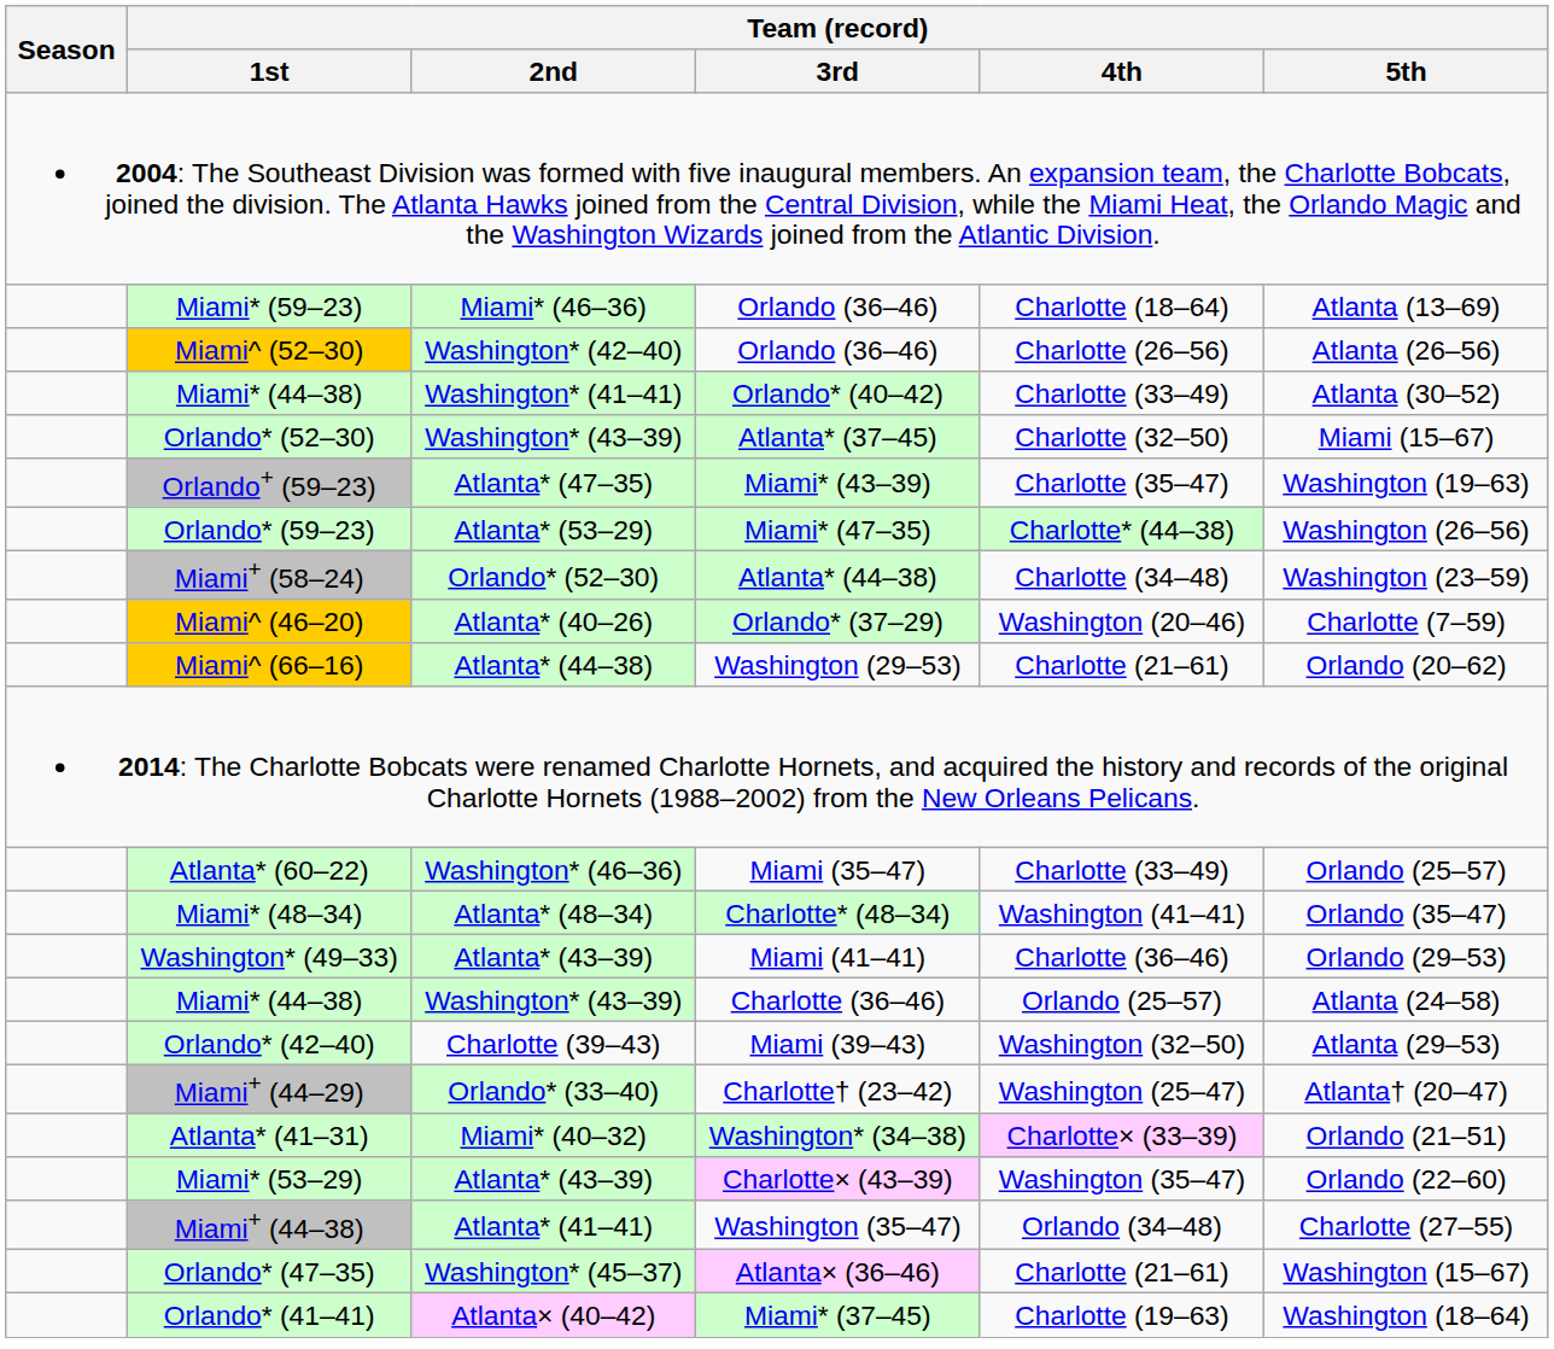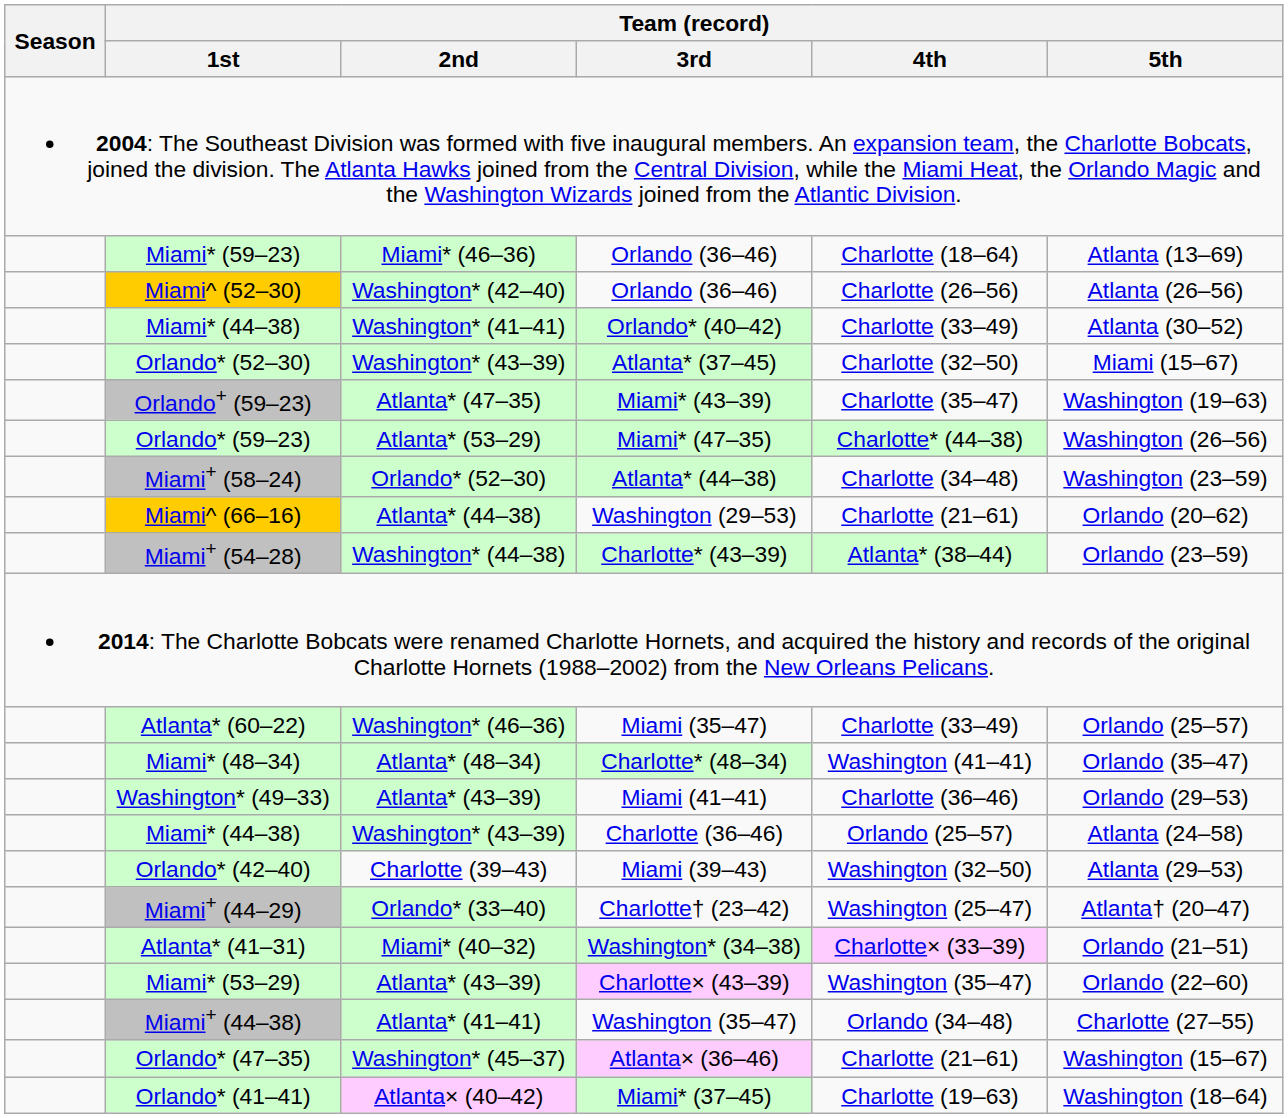- row: Miami^ (46–20) | Atlanta* (40–26) | Orlando* (37–29) | Washington (20–46) | Charlotte (7–59)
+ row: Miami+ (54–28) | Washington* (44–38) | Charlotte* (43–39) | Atlanta* (38–44) | Orlando (23–59)
